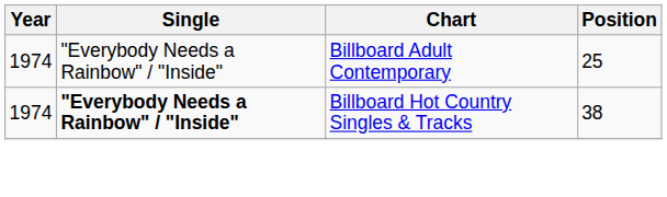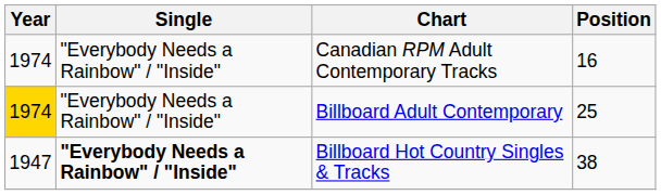+ row: 1974 | "Everybody Needs a Rainbow" / "Inside" | Canadian RPM Adult Contemporary Tracks | 16
Billboard Adult Contemporary | Year: no background -> gold background
Billboard Hot Country Singles & Tracks | Year: 1974 -> 1947
